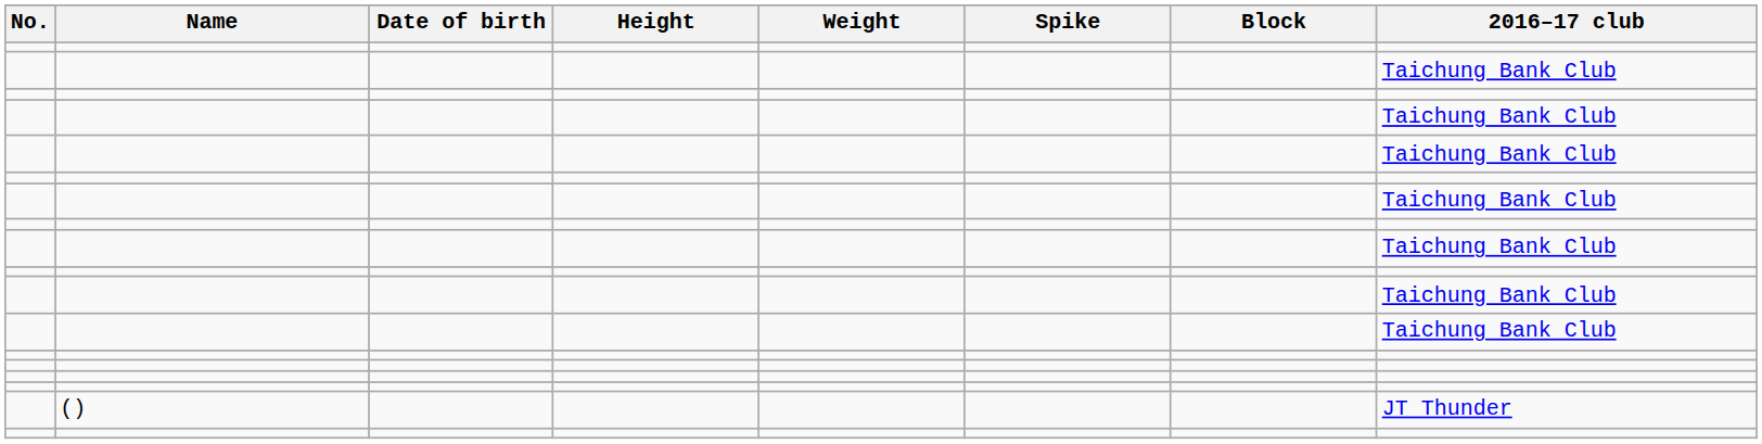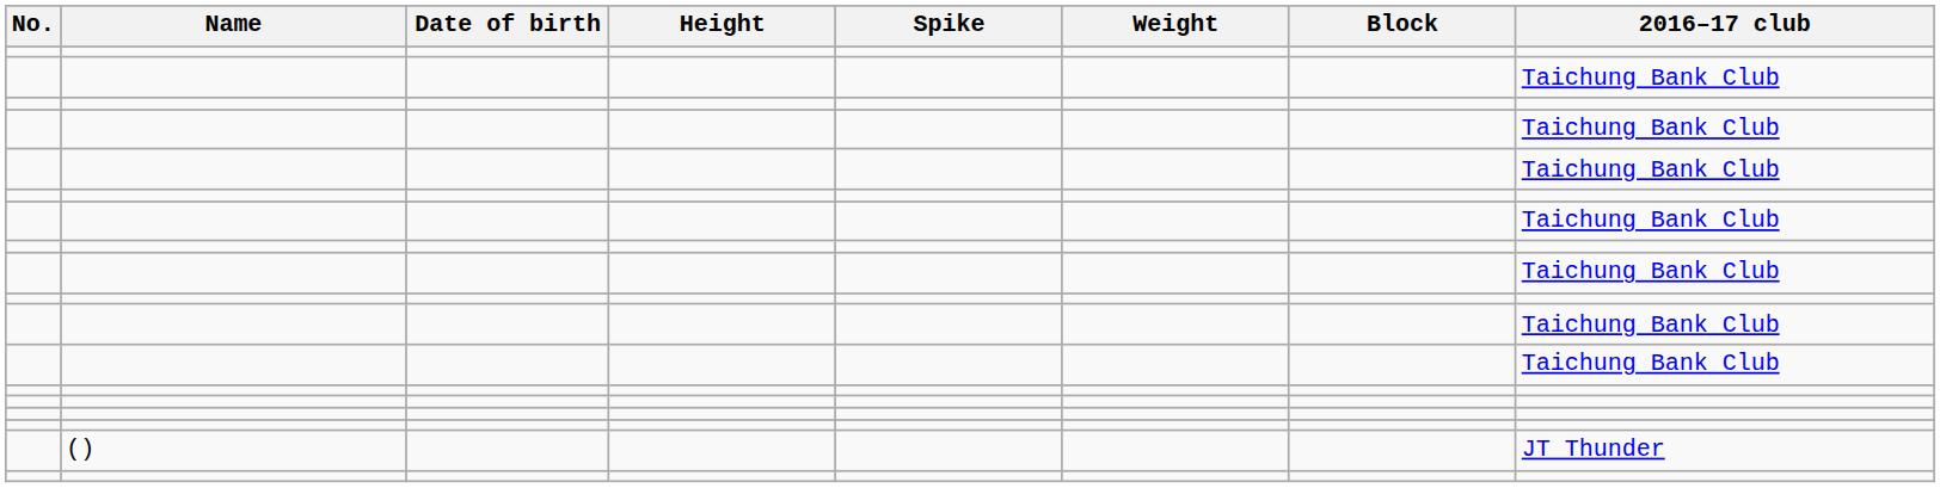columns swapped: Weight <-> Spike
